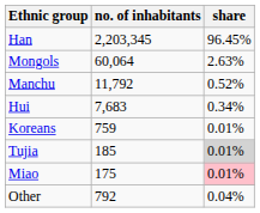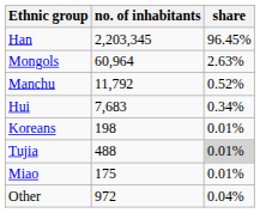Mongols | no. of inhabitants: 60,064 -> 60,964
Koreans | no. of inhabitants: 759 -> 198
Tujia | no. of inhabitants: 185 -> 488
Miao | share: pink background -> no background
Other | no. of inhabitants: 792 -> 972
